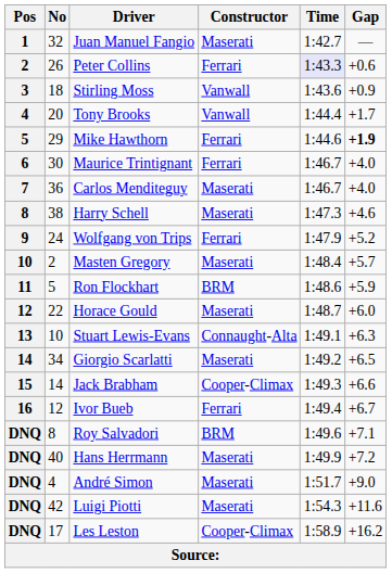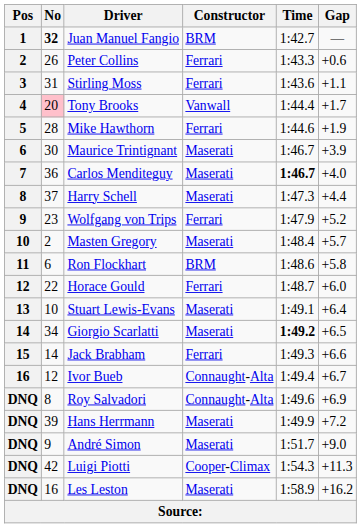Juan Manuel Fangio | No: normal -> bold
Juan Manuel Fangio | Constructor: Maserati -> BRM
Peter Collins | Time: lavender background -> no background
Stirling Moss | No: 18 -> 31
Stirling Moss | Constructor: Vanwall -> Ferrari
Stirling Moss | Gap: +0.9 -> +1.1
Tony Brooks | No: no background -> pink background
Mike Hawthorn | No: 29 -> 28
Mike Hawthorn | Gap: bold -> normal
Maurice Trintignant | Constructor: Ferrari -> Maserati
Maurice Trintignant | Gap: +4.0 -> +3.9
Carlos Menditeguy | Time: normal -> bold
Harry Schell | No: 38 -> 37
Harry Schell | Gap: +4.6 -> +4.4
Wolfgang von Trips | No: 24 -> 23
Ron Flockhart | No: 5 -> 6
Ron Flockhart | Gap: +5.9 -> +5.8
Horace Gould | Constructor: Maserati -> Ferrari
Stuart Lewis-Evans | Constructor: Connaught-Alta -> Maserati
Stuart Lewis-Evans | Gap: +6.3 -> +6.4
Giorgio Scarlatti | Time: normal -> bold
Jack Brabham | Constructor: Cooper-Climax -> Ferrari
Ivor Bueb | Constructor: Ferrari -> Connaught-Alta
Roy Salvadori | Constructor: BRM -> Connaught-Alta
Roy Salvadori | Gap: +7.1 -> +6.9
Hans Herrmann | No: 40 -> 39
André Simon | No: 4 -> 9
Luigi Piotti | Constructor: Maserati -> Cooper-Climax
Luigi Piotti | Gap: +11.6 -> +11.3
Les Leston | No: 17 -> 16
Les Leston | Constructor: Cooper-Climax -> Maserati
